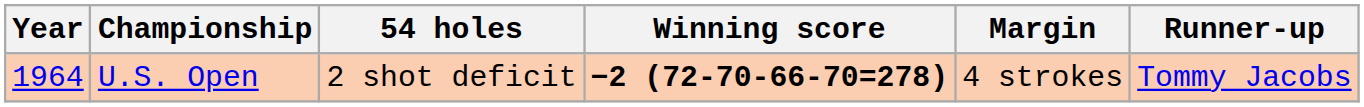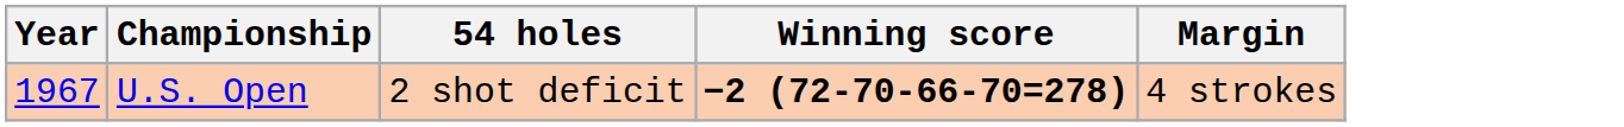- column: Runner-up | Tommy Jacobs
U.S. Open | Year: 1964 -> 1967
